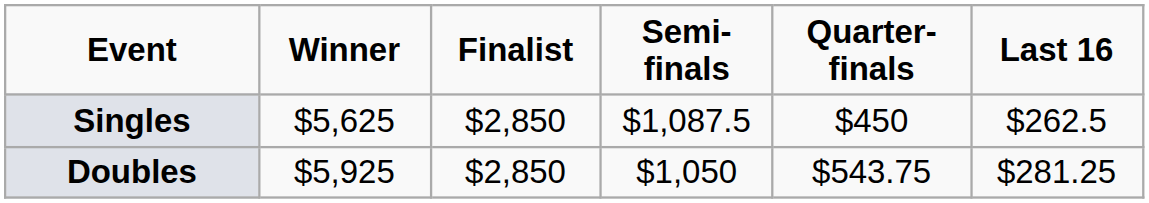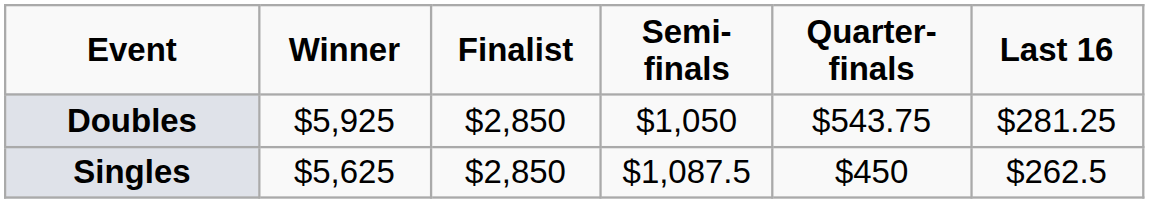rows swapped: Singles <-> Doubles
